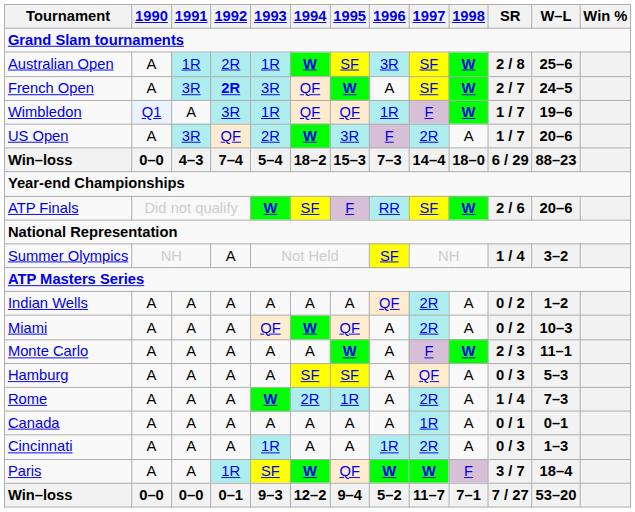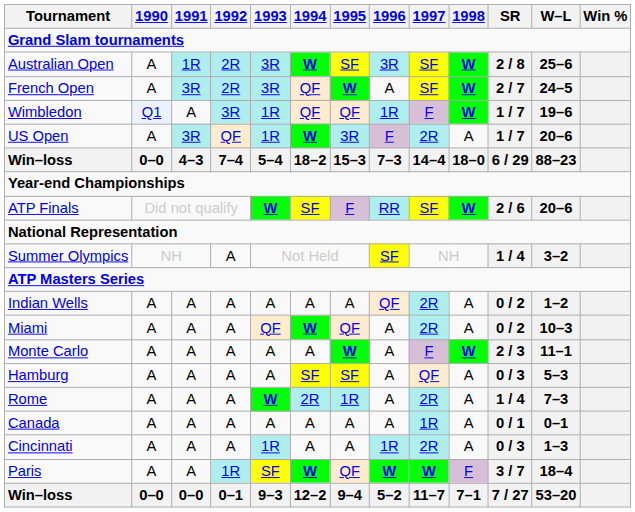Australian Open | 1993: 1R -> 3R
French Open | 1992: bold -> normal
US Open | 1993: 2R -> 1R
